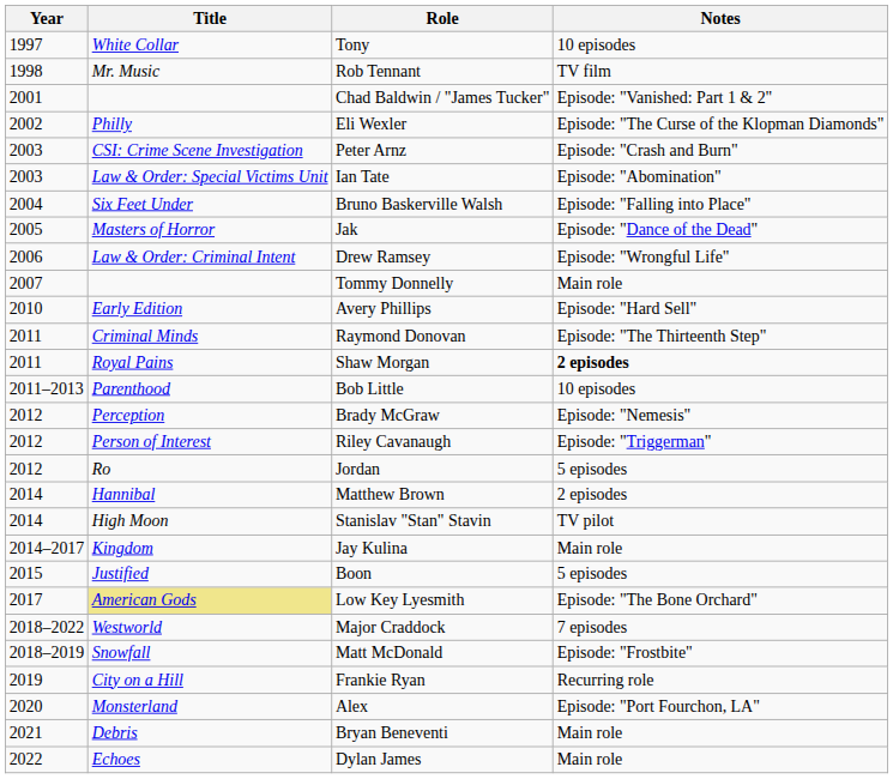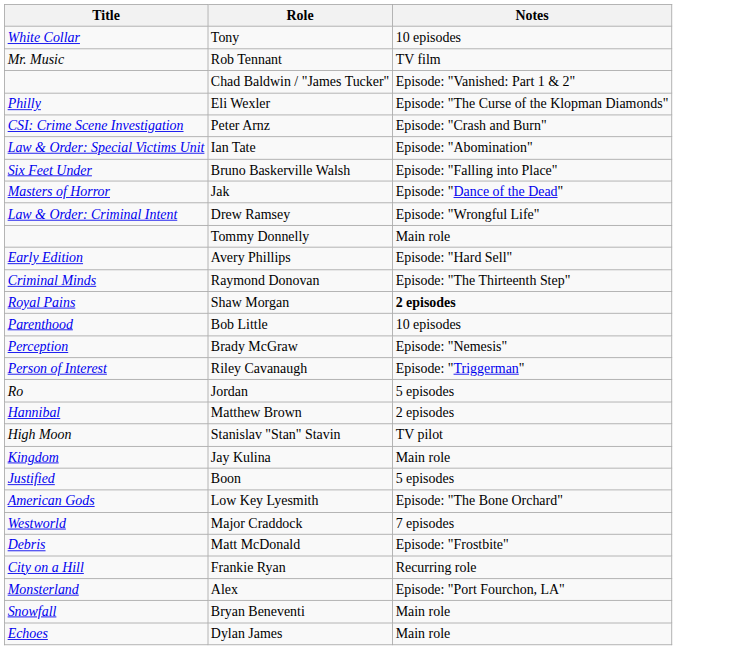- column: Year | 1997 | 1998 | 2001 | 2002 | 2003 | 2003 | 2004 | 2005 | 2006 | 2007 | 2010 | 2011 | 2011 | 2011–2013 | 2012 | 2012 | 2012 | 2014 | 2014 | 2014–2017 | 2015 | 2017 | 2018–2022 | 2018–2019 | 2019 | 2020 | 2021 | 2022
Low Key Lyesmith | Title: khaki background -> no background
Matt McDonald | Title: Snowfall -> Debris
Bryan Beneventi | Title: Debris -> Snowfall
